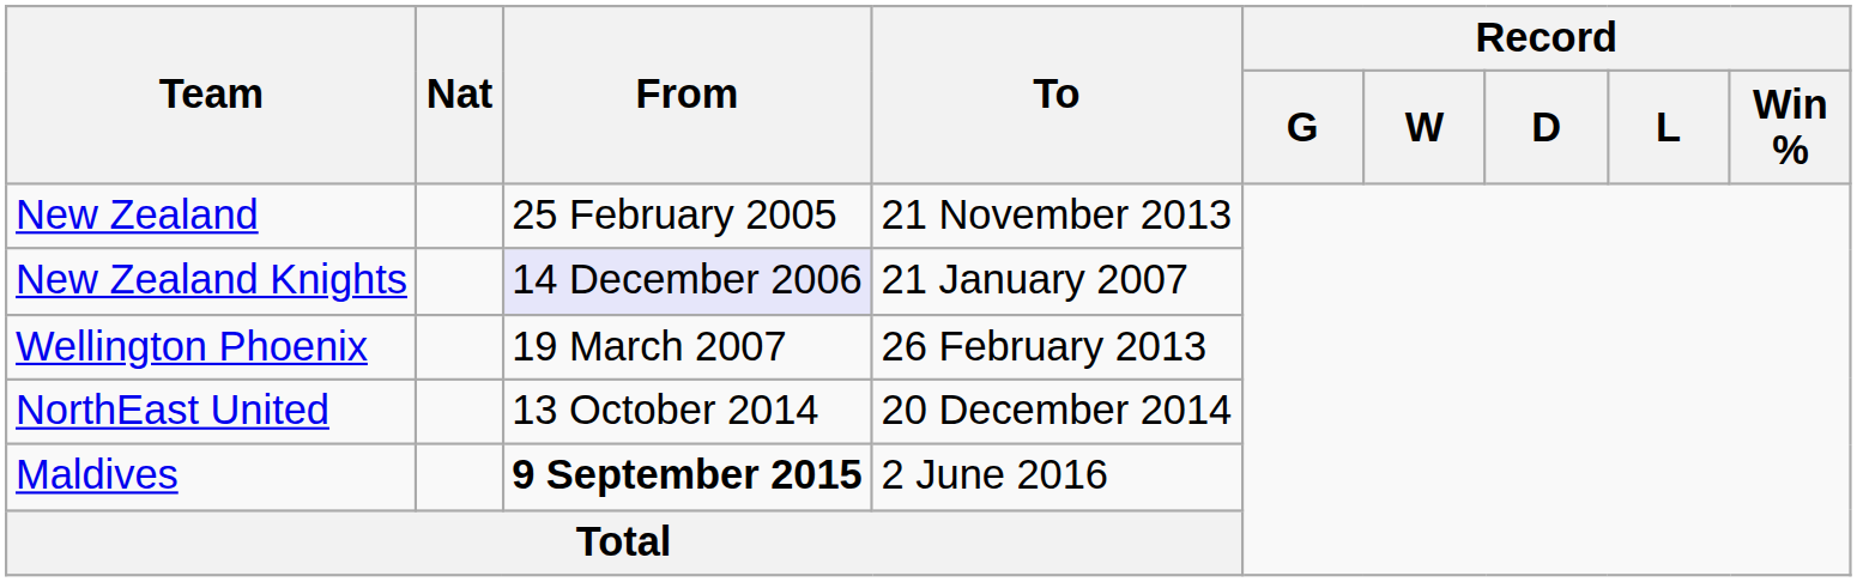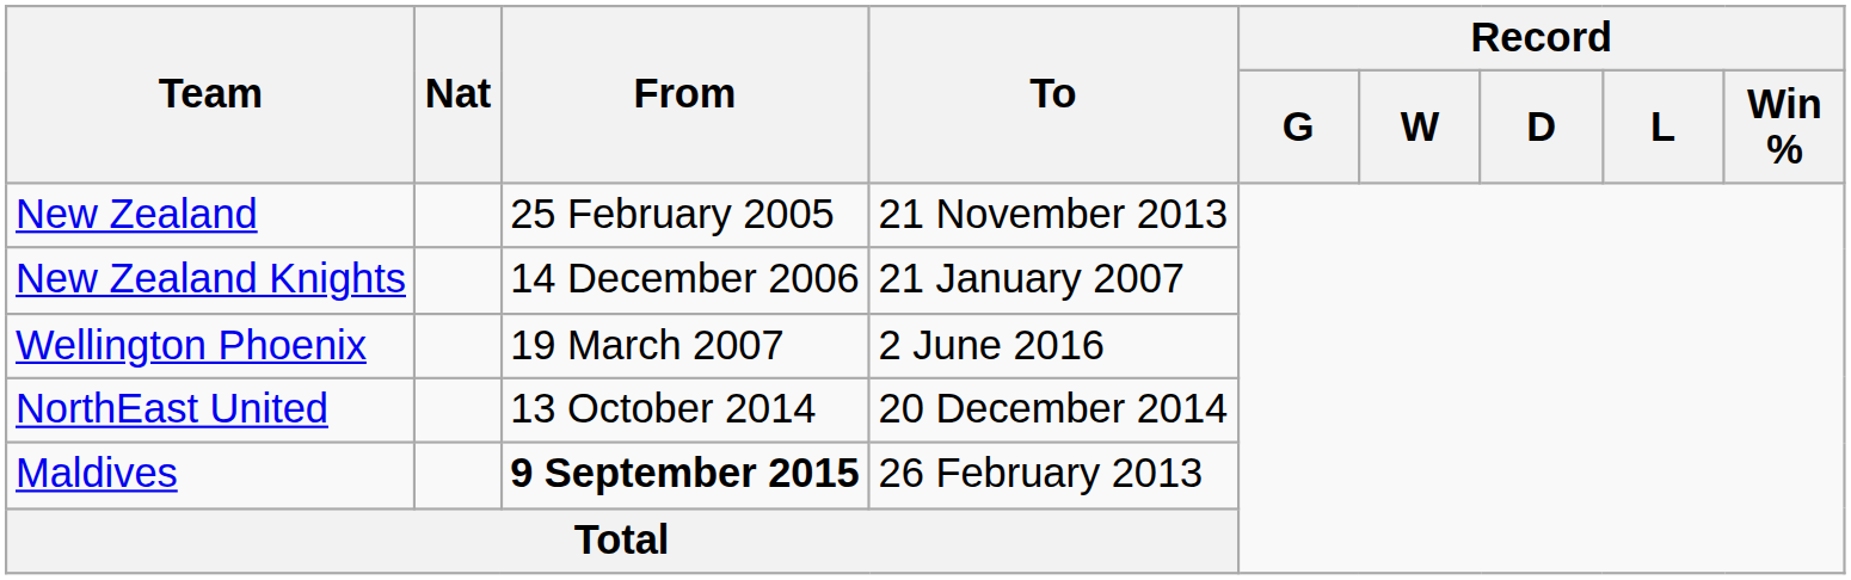New Zealand Knights | From: lavender background -> no background
Wellington Phoenix | To: 26 February 2013 -> 2 June 2016
Maldives | To: 2 June 2016 -> 26 February 2013
